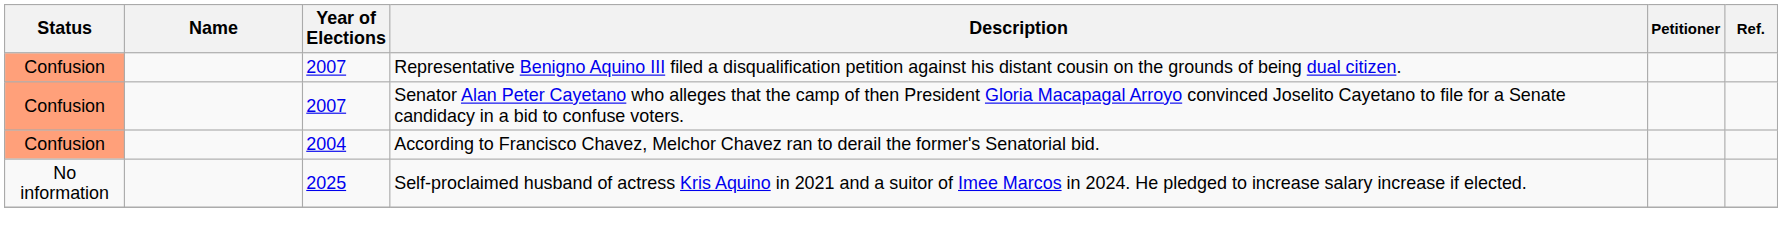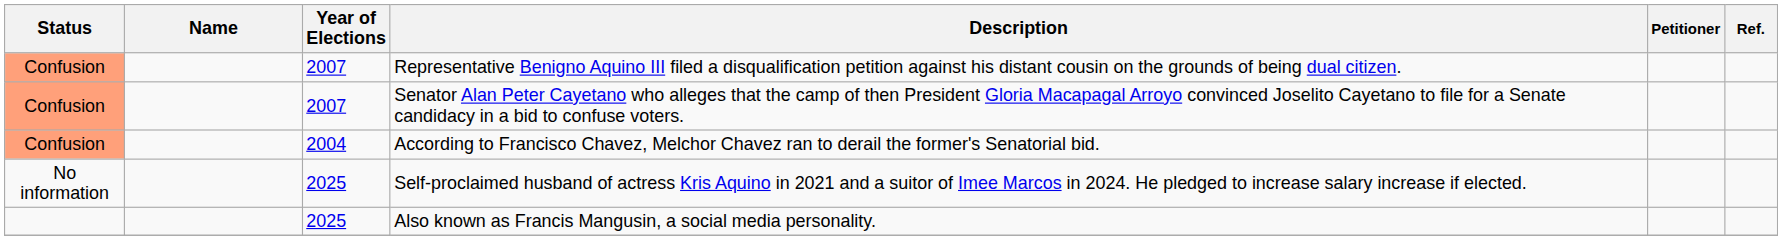+ row: 2025 | Also known as Francis Mangusin, a social media personality.
